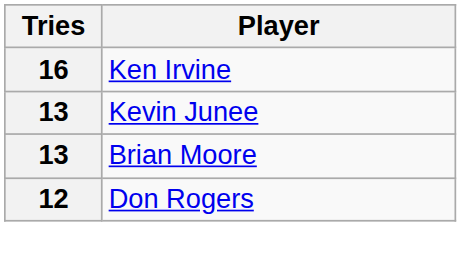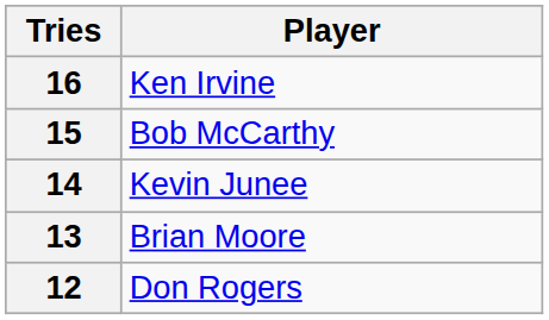+ row: 15 | Bob McCarthy
Kevin Junee | Tries: 13 -> 14
